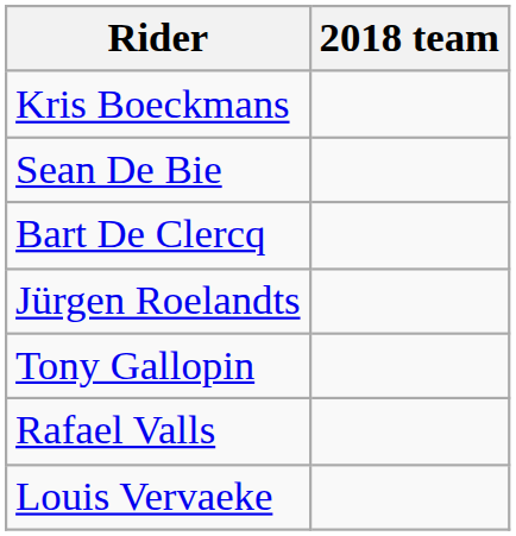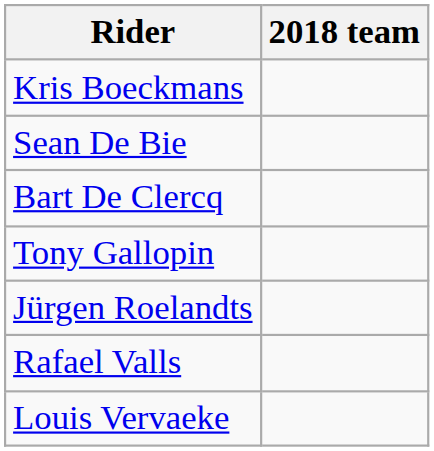rows swapped: Tony Gallopin <-> Jürgen Roelandts
